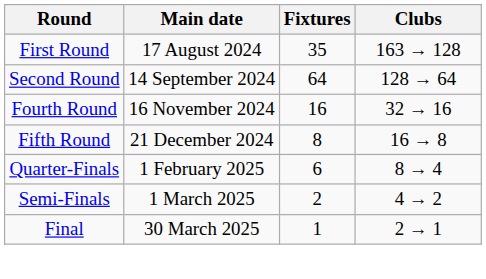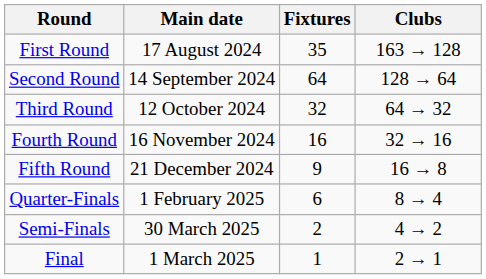+ row: Third Round | 12 October 2024 | 32 | 64 → 32
Fifth Round | Fixtures: 8 -> 9
Semi-Finals | Main date: 1 March 2025 -> 30 March 2025
Final | Main date: 30 March 2025 -> 1 March 2025
